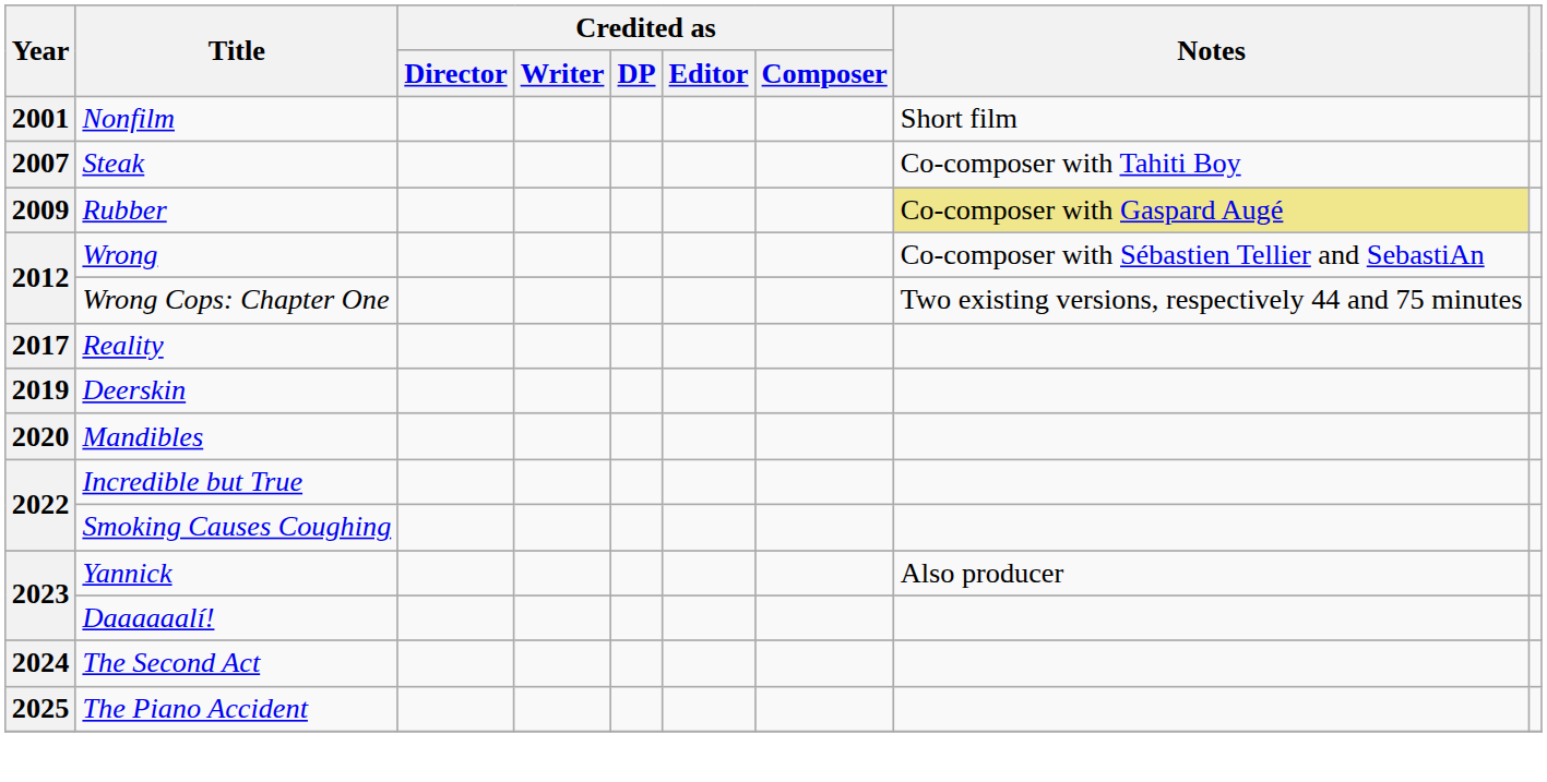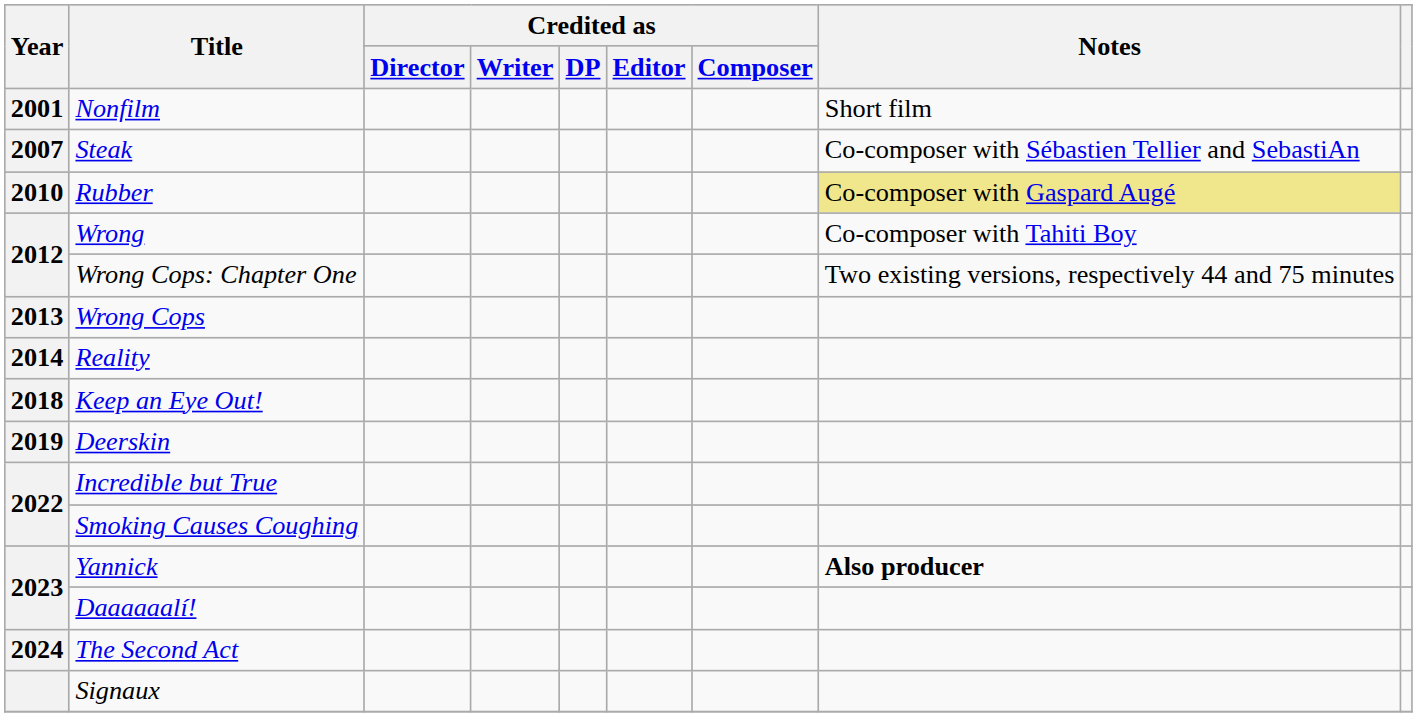Steak | Notes: Co-composer with Tahiti Boy -> Co-composer with Sébastien Tellier and SebastiAn
Rubber | Year: 2009 -> 2010
Wrong | Notes: Co-composer with Sébastien Tellier and SebastiAn -> Co-composer with Tahiti Boy
+ row: 2013 | Wrong Cops
Reality | Year: 2017 -> 2014
+ row: 2018 | Keep an Eye Out!
- row: 2020 | Mandibles
Yannick | Notes: normal -> bold
- row: 2025 | The Piano Accident
+ row: Signaux
